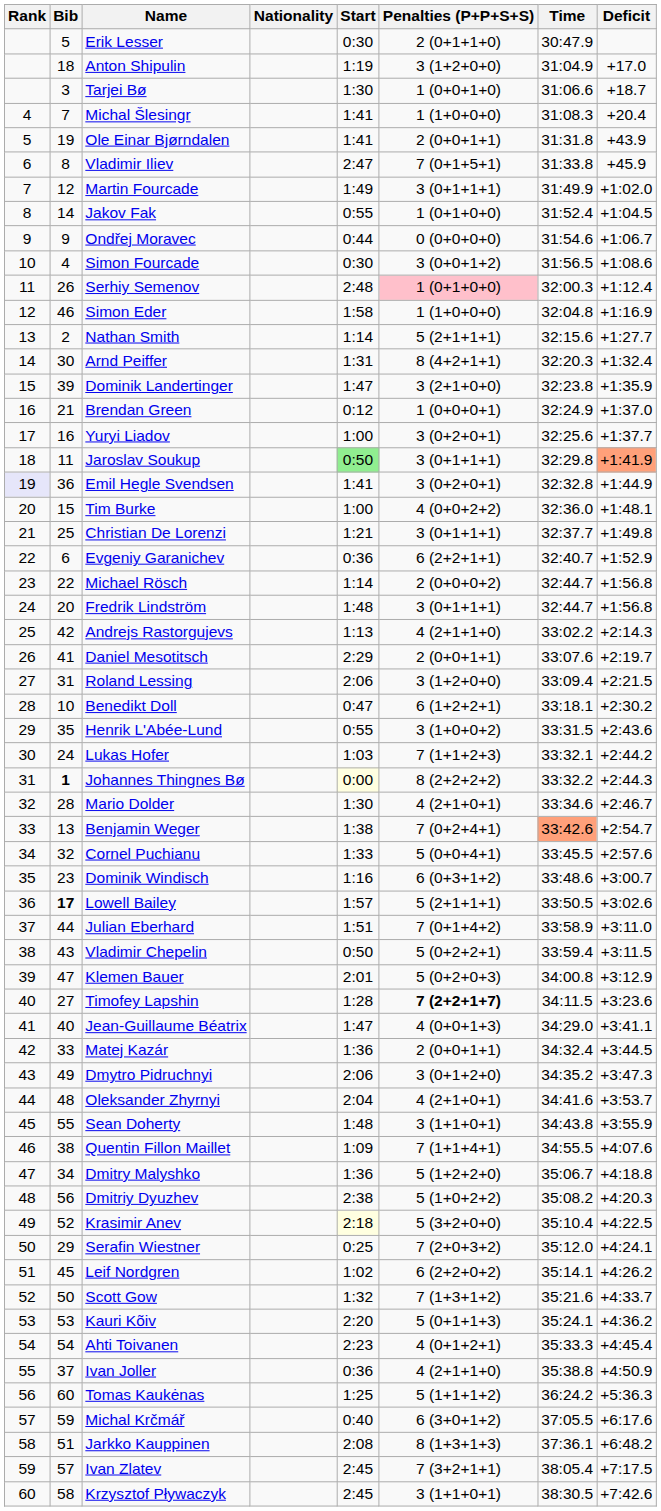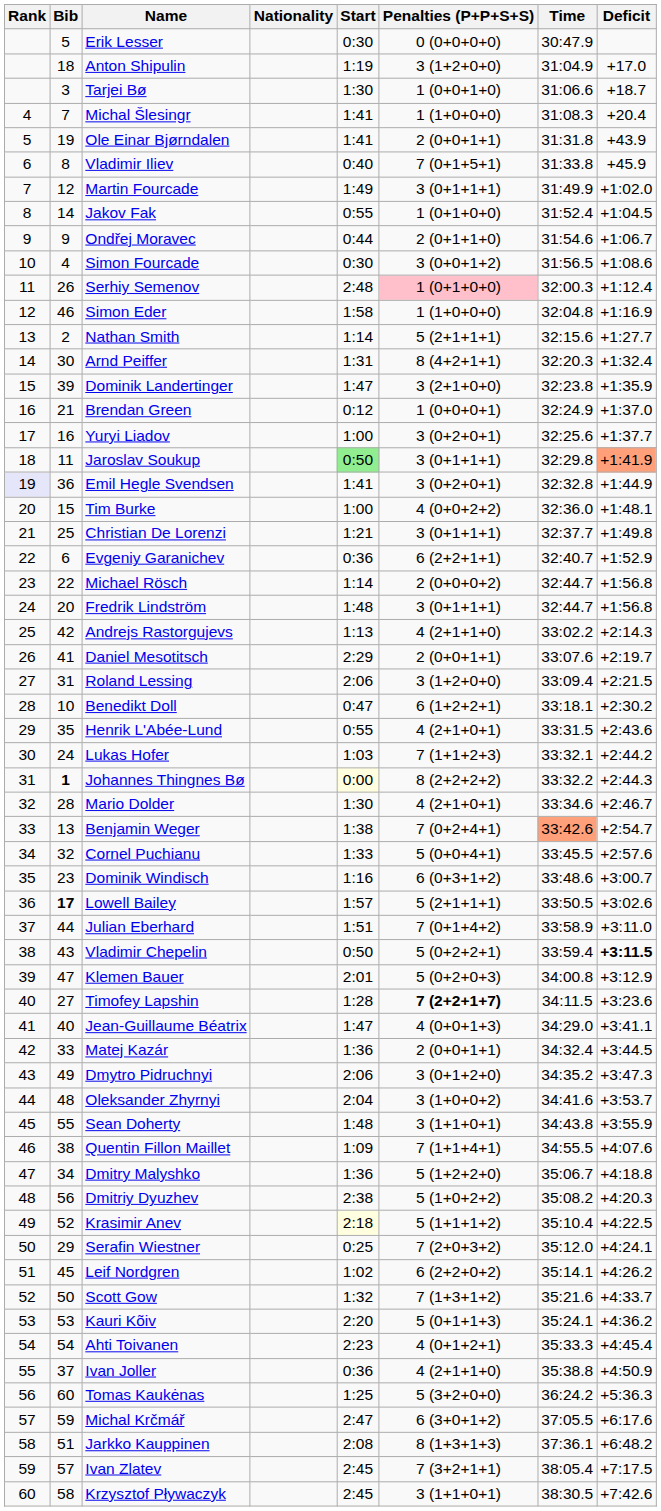Erik Lesser | Penalties (P+P+S+S): 2 (0+1+1+0) -> 0 (0+0+0+0)
Vladimir Iliev | Start: 2:47 -> 0:40
Ondřej Moravec | Penalties (P+P+S+S): 0 (0+0+0+0) -> 2 (0+1+1+0)
Henrik L'Abée-Lund | Penalties (P+P+S+S): 3 (1+0+0+2) -> 4 (2+1+0+1)
Vladimir Chepelin | Deficit: normal -> bold
Oleksander Zhyrnyi | Penalties (P+P+S+S): 4 (2+1+0+1) -> 3 (1+0+0+2)
Krasimir Anev | Penalties (P+P+S+S): 5 (3+2+0+0) -> 5 (1+1+1+2)
Tomas Kaukėnas | Penalties (P+P+S+S): 5 (1+1+1+2) -> 5 (3+2+0+0)
Michal Krčmář | Start: 0:40 -> 2:47
